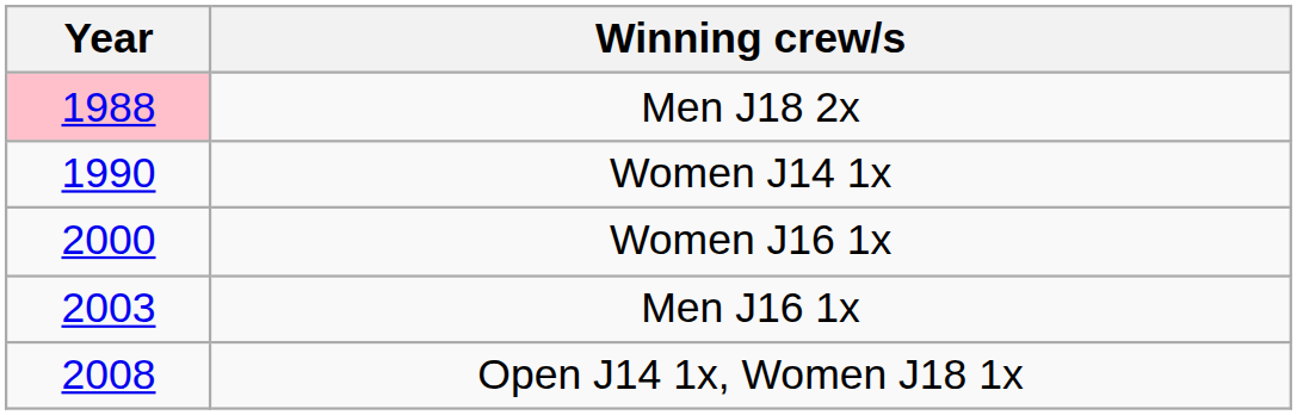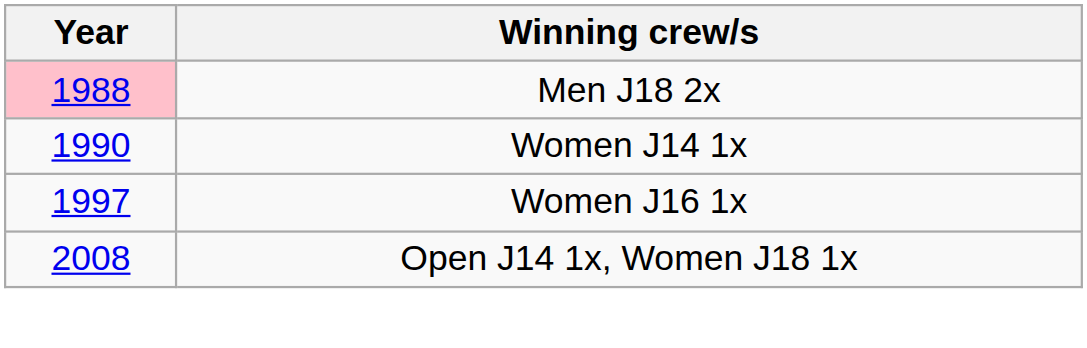Women J16 1x | Year: 2000 -> 1997
- row: 2003 | Men J16 1x
